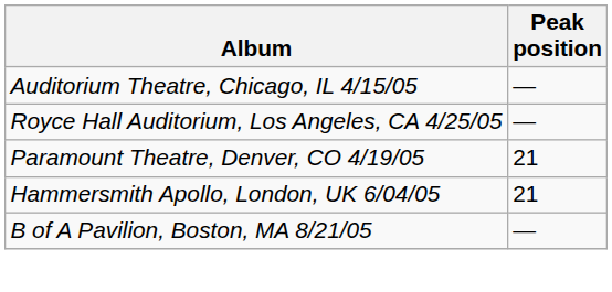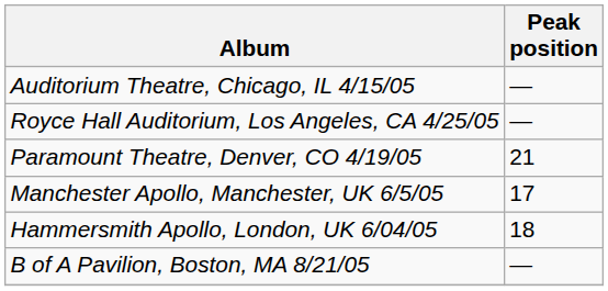+ row: Manchester Apollo, Manchester, UK 6/5/05 | 17
Hammersmith Apollo, London, UK 6/04/05 | Peak position: 21 -> 18
